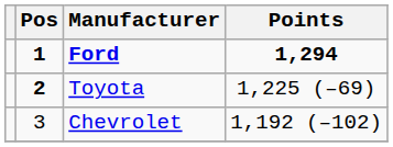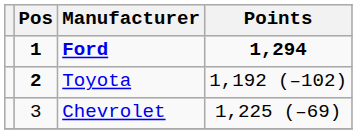Toyota | Points: 1,225 (–69) -> 1,192 (–102)
Chevrolet | Points: 1,192 (–102) -> 1,225 (–69)
